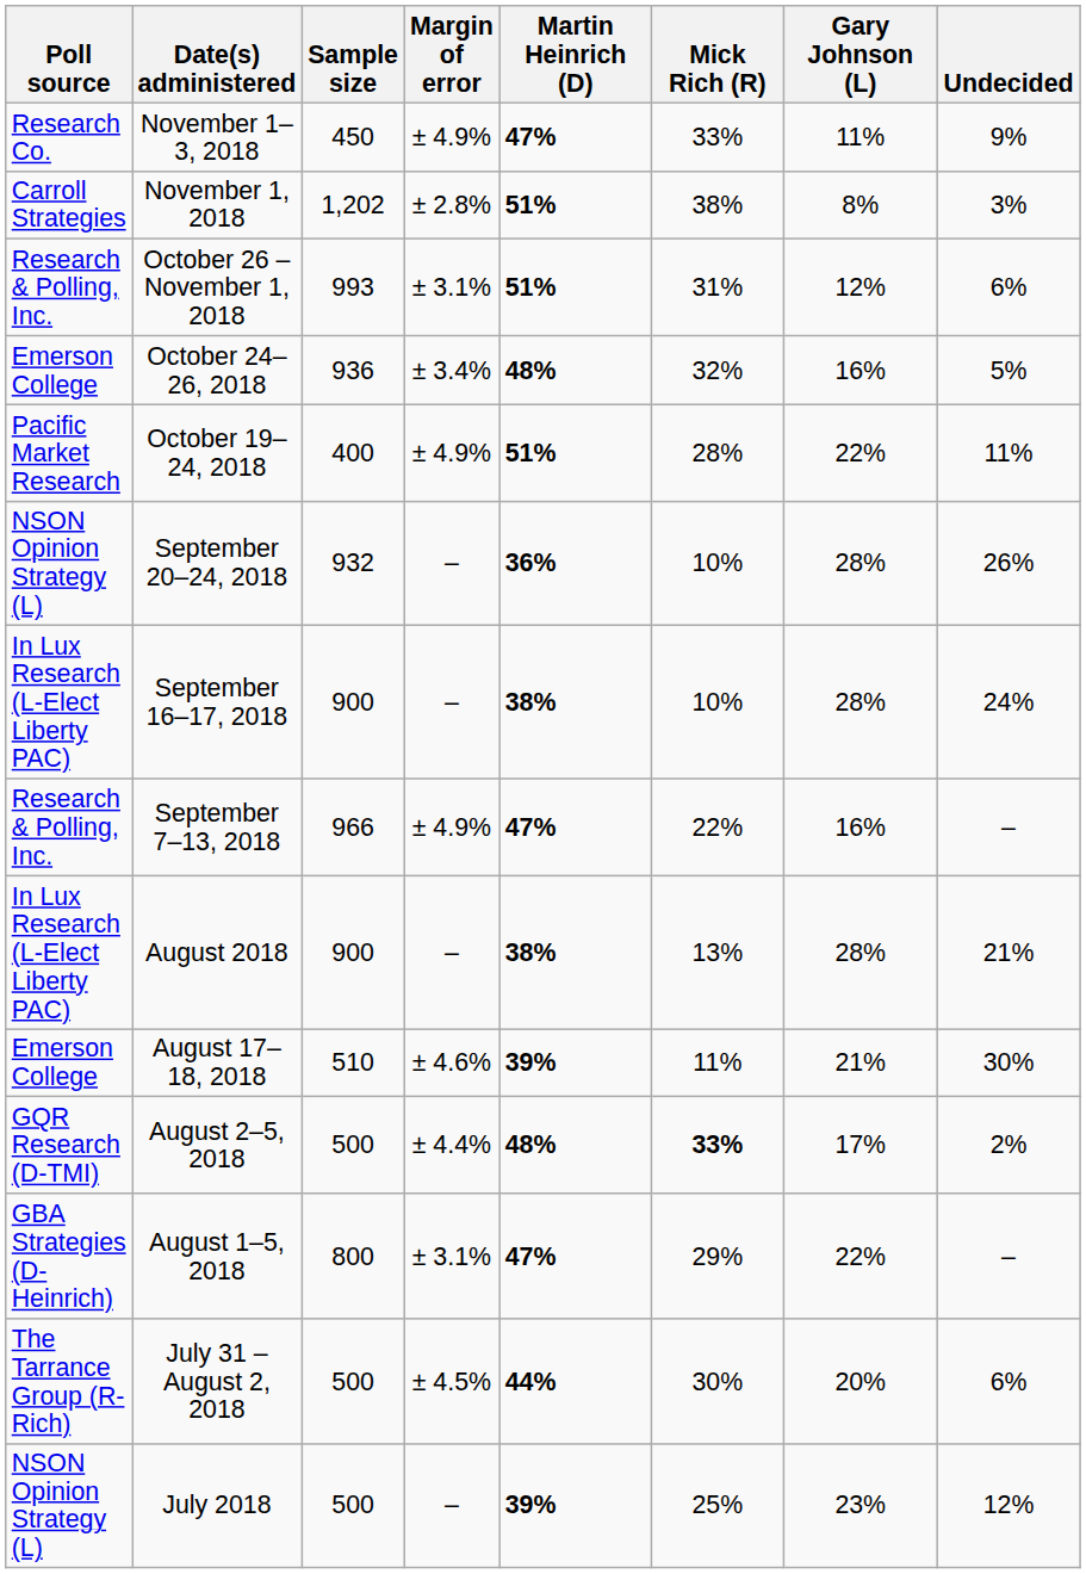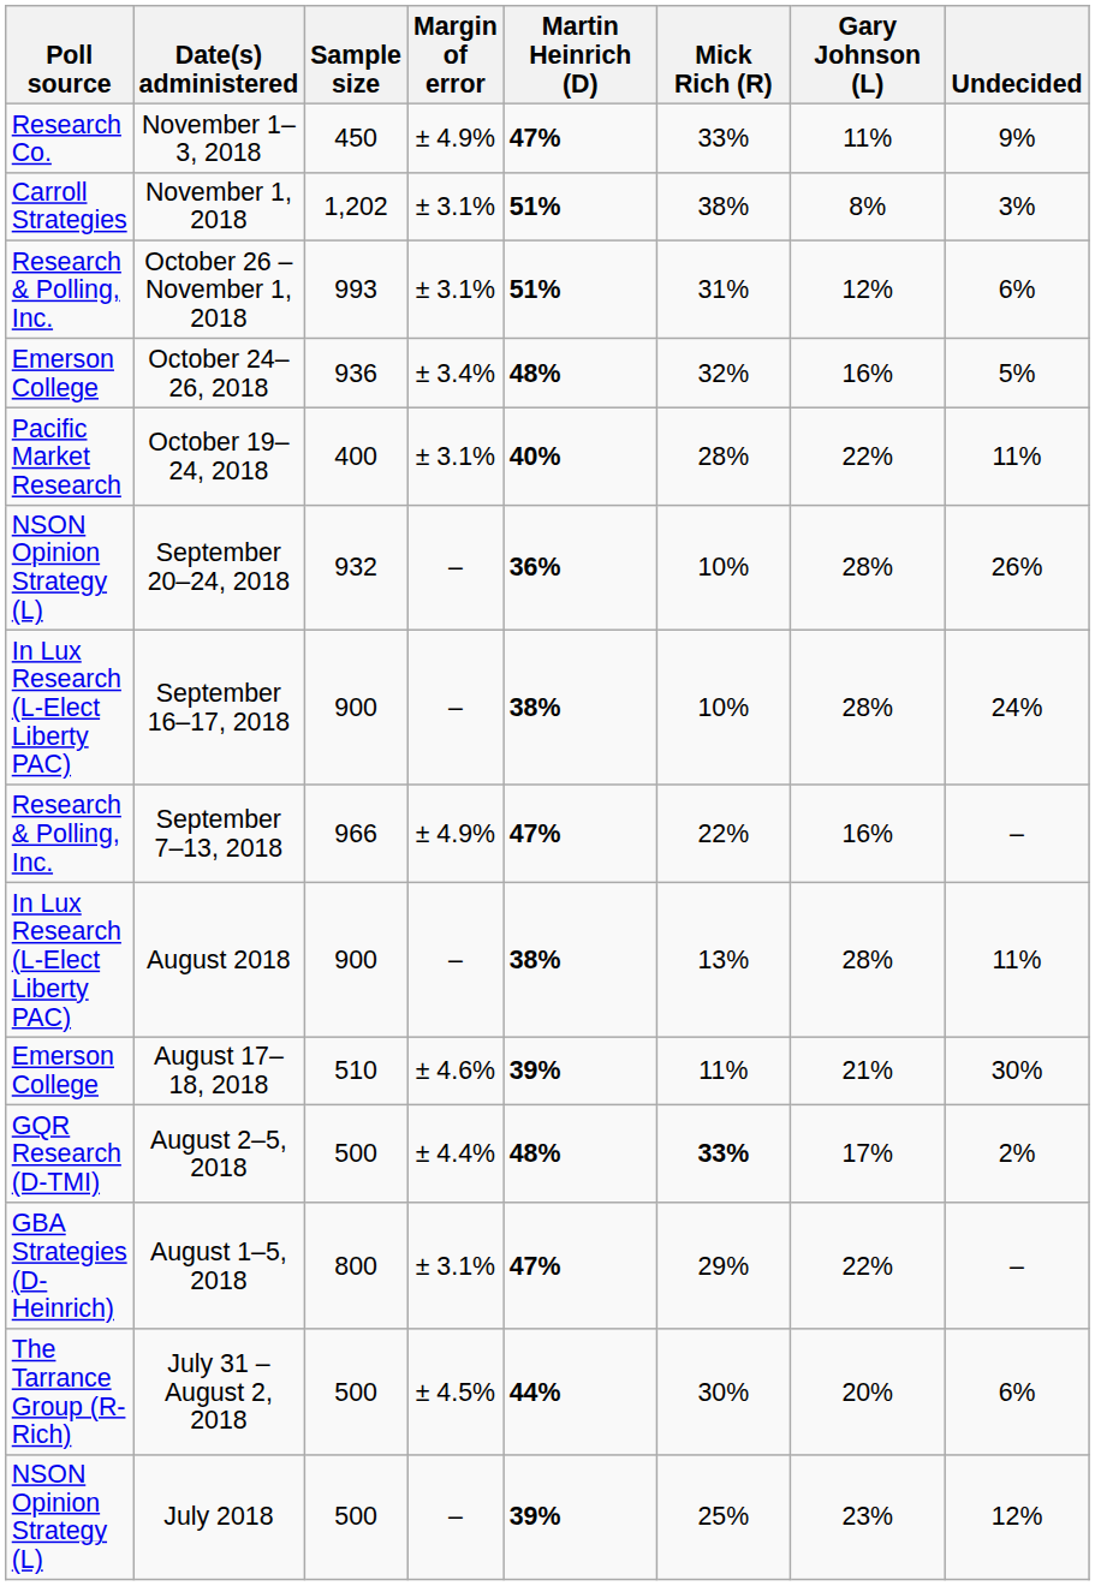November 1, 2018 | Margin of error: ± 2.8% -> ± 3.1%
October 19–24, 2018 | Margin of error: ± 4.9% -> ± 3.1%
October 19–24, 2018 | Martin Heinrich (D): 51% -> 40%
August 2018 | Undecided: 21% -> 11%
